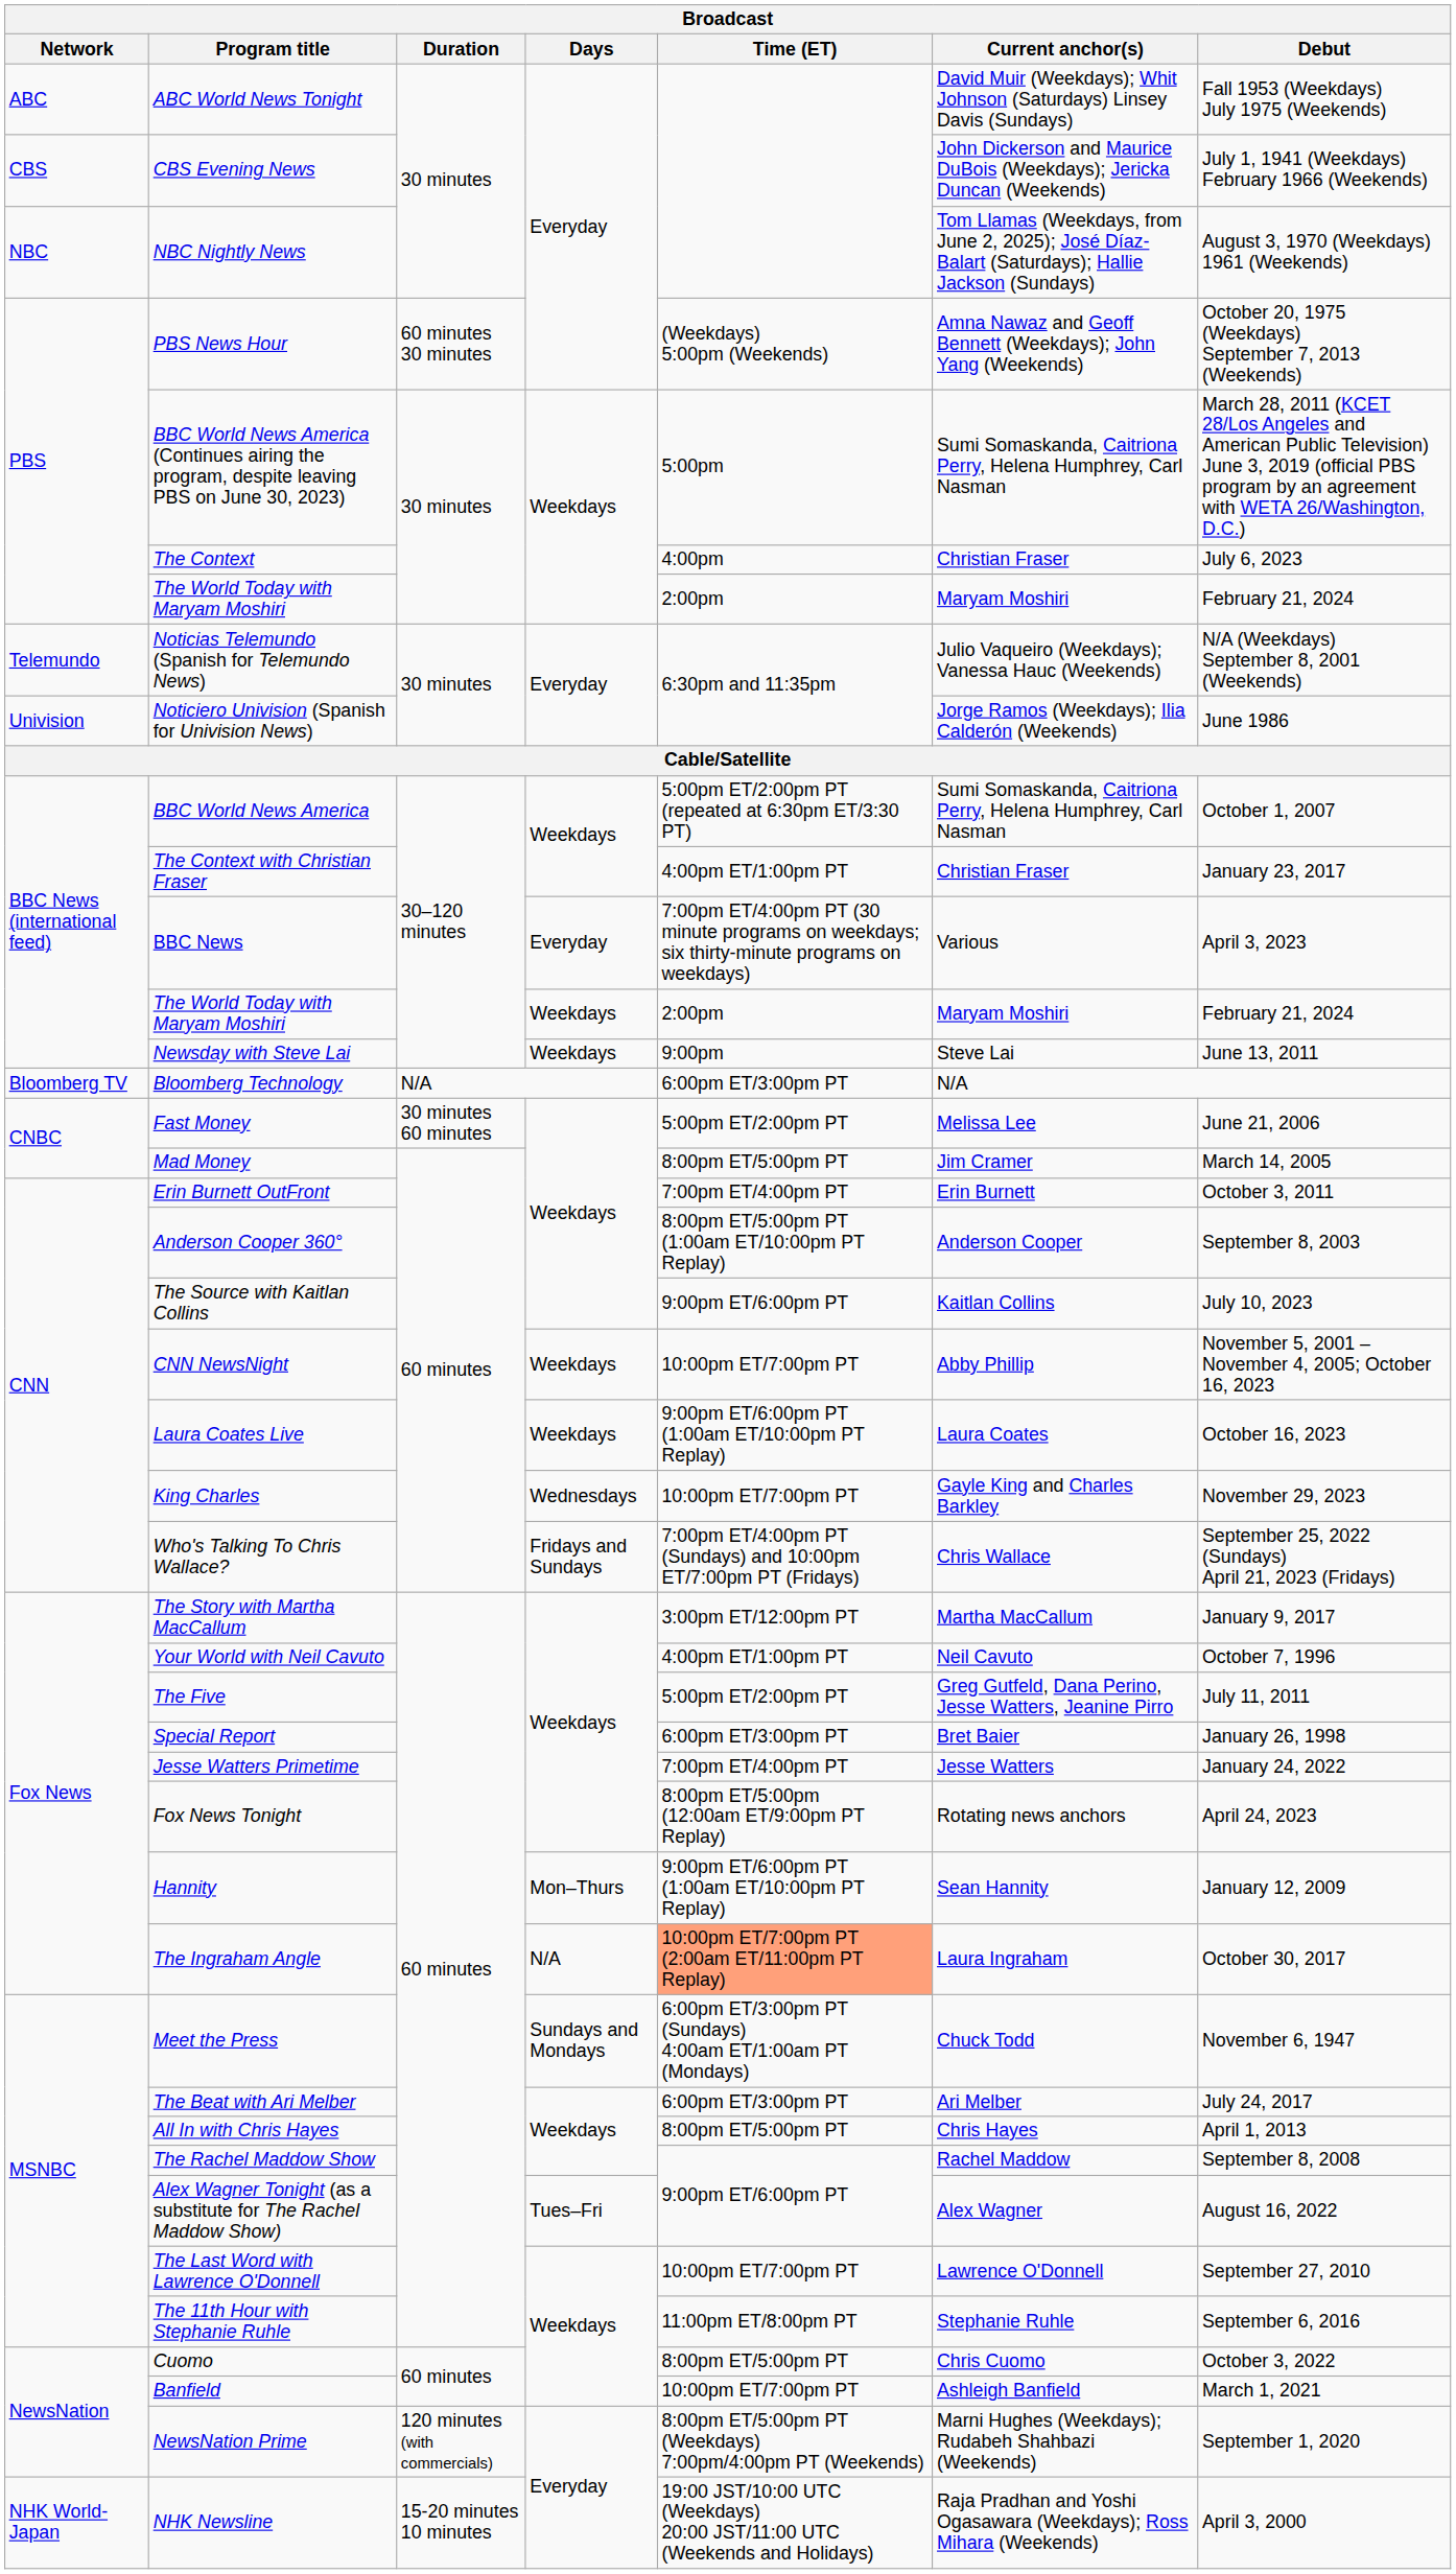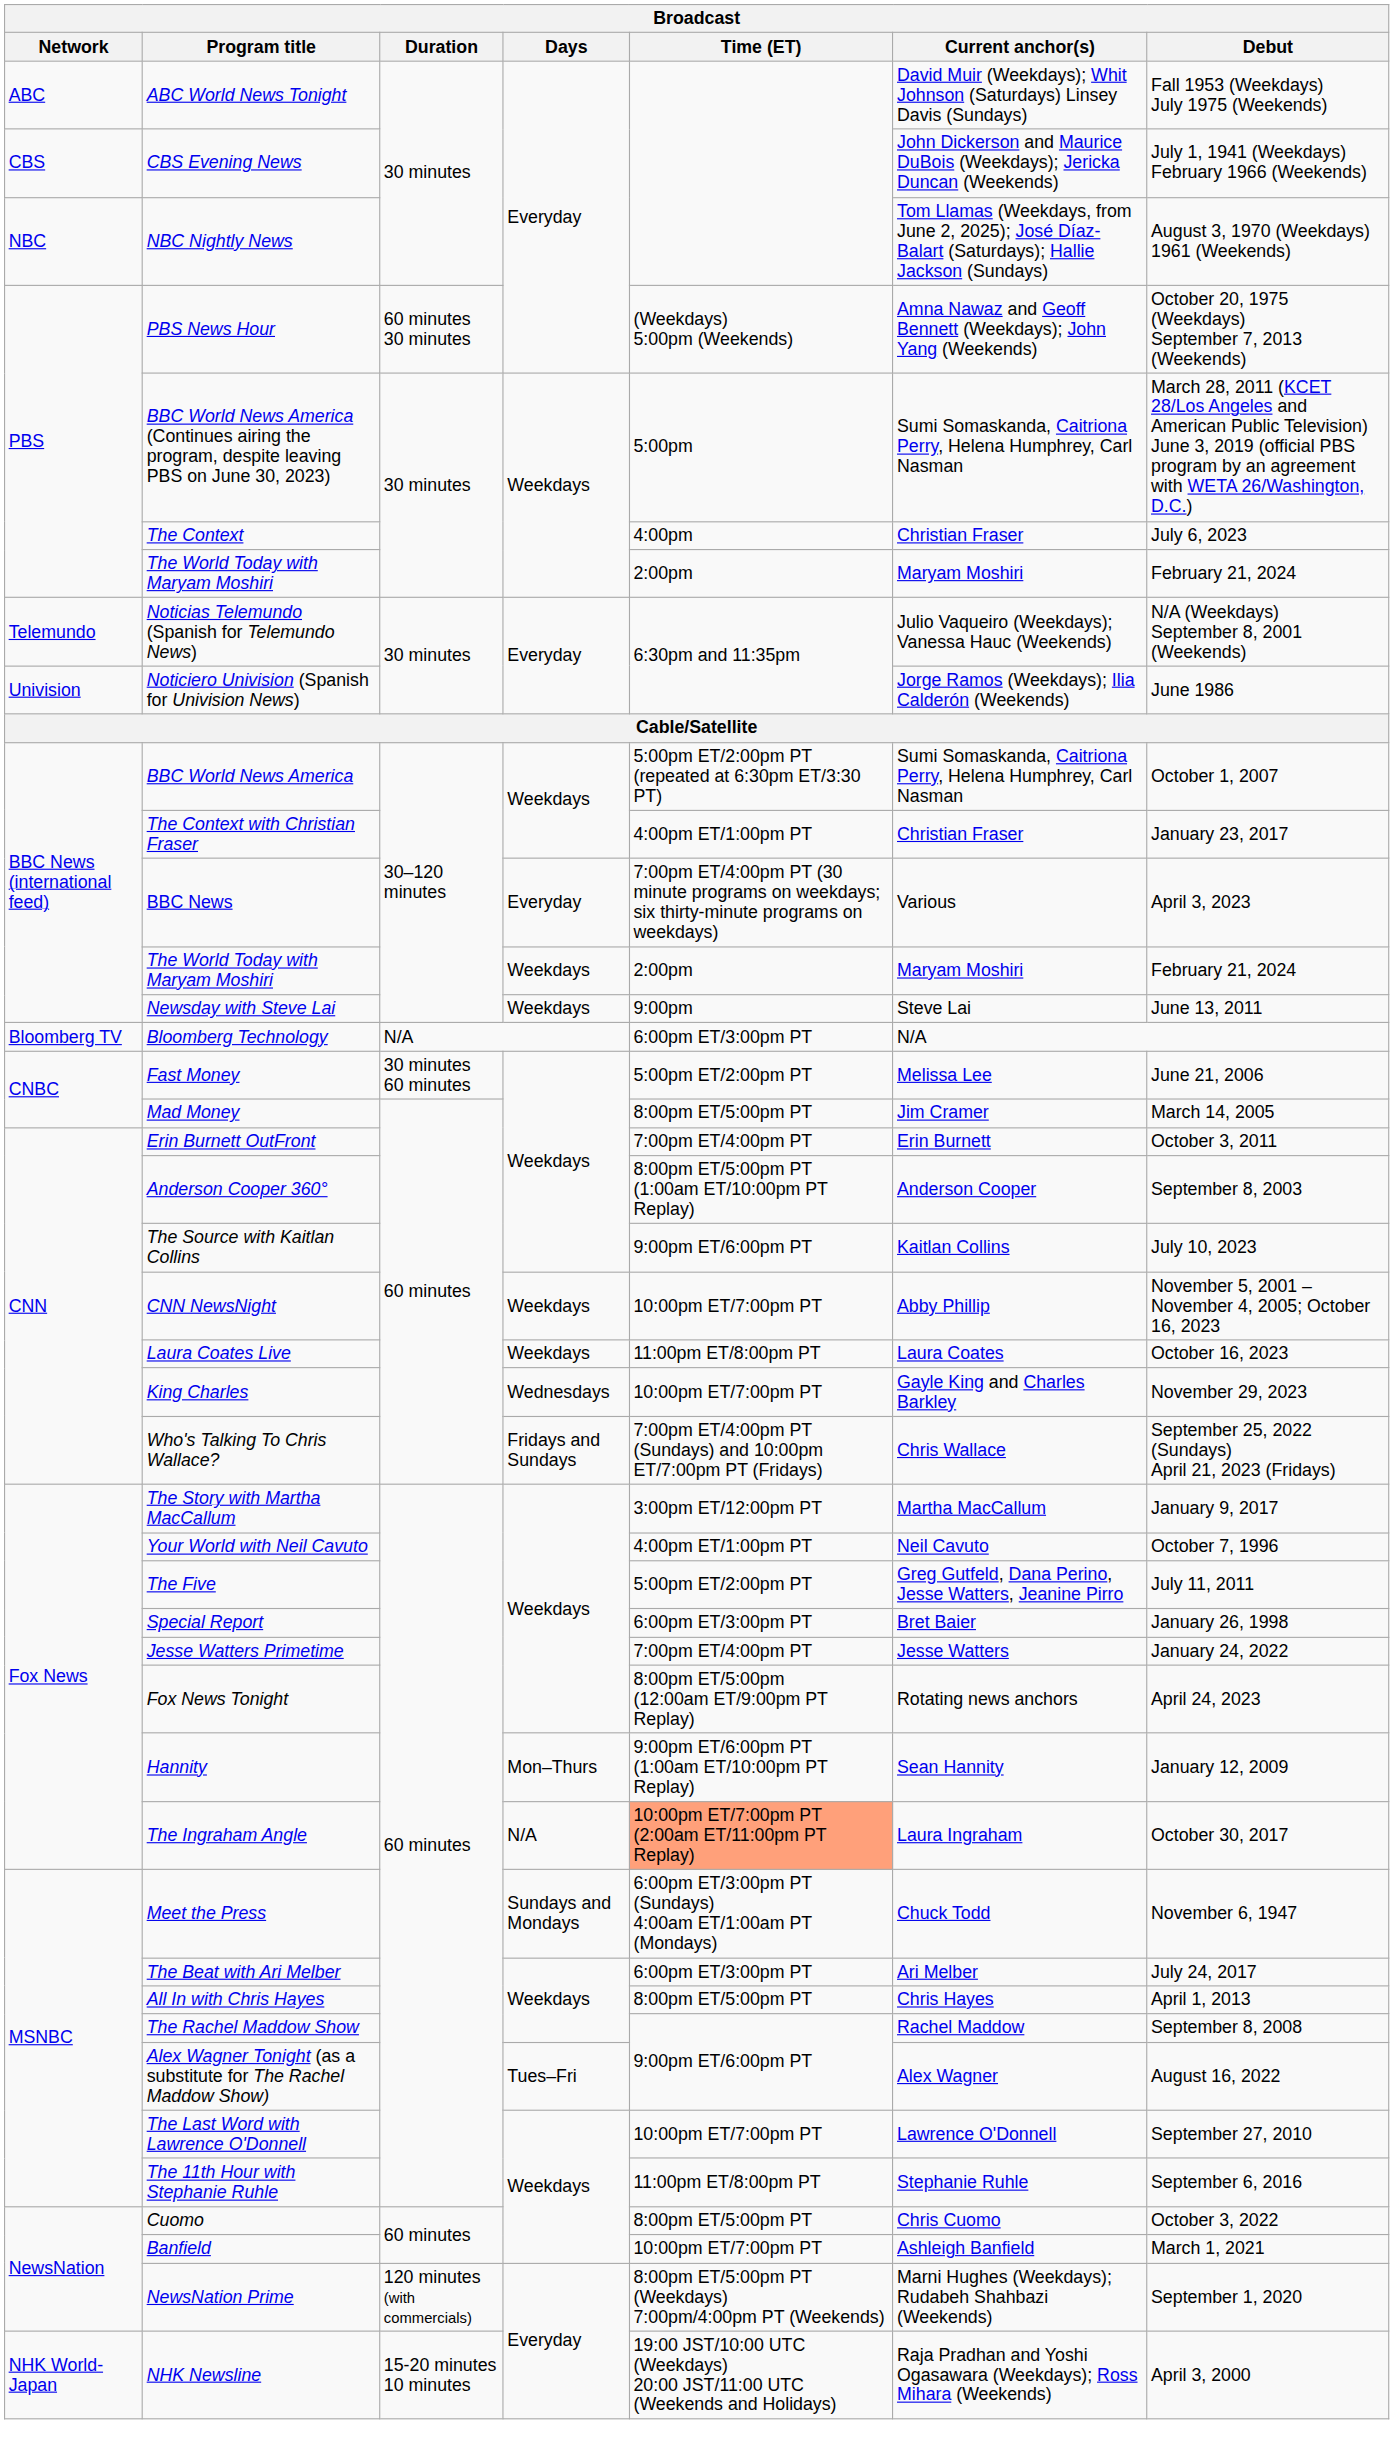Laura Coates Live | Time (ET): 9:00pm ET/6:00pm PT (1:00am ET/10:00pm PT Replay) -> 11:00pm ET/8:00pm PT
